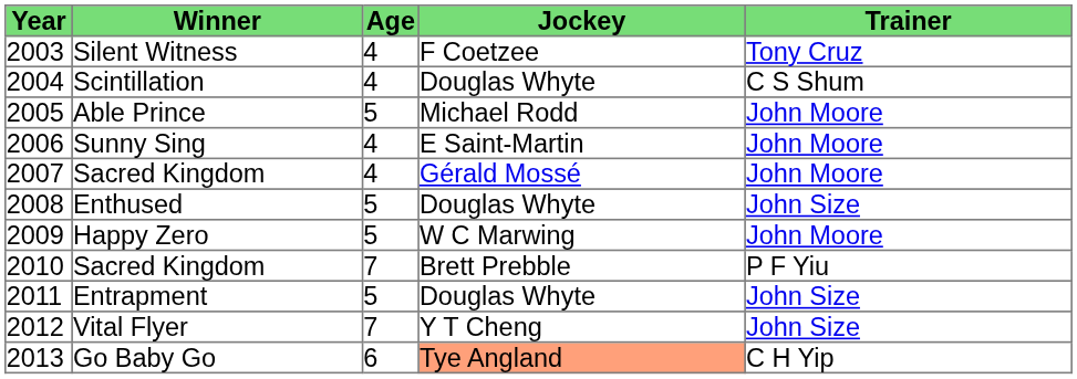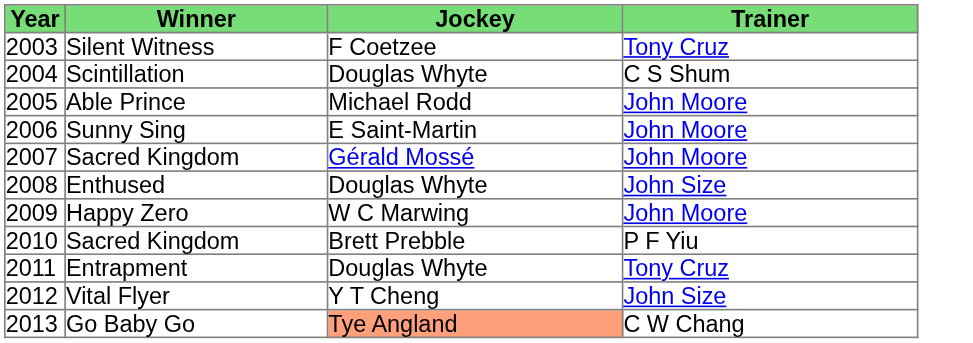- column: Age | 4 | 4 | 5 | 4 | 4 | 5 | 5 | 7 | 5 | 7 | 6
Entrapment | Trainer: John Size -> Tony Cruz
Go Baby Go | Trainer: C H Yip -> C W Chang
